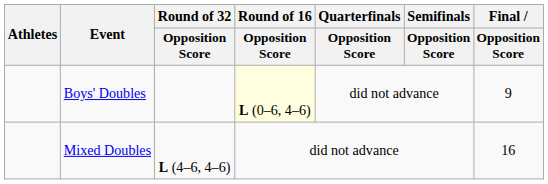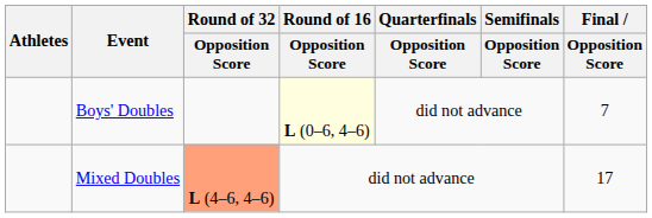Boys' Doubles | Final / Opposition Score: 9 -> 7
Mixed Doubles | Round of 32 / Opposition Score: no background -> lightsalmon background
Mixed Doubles | Final / Opposition Score: 16 -> 17
